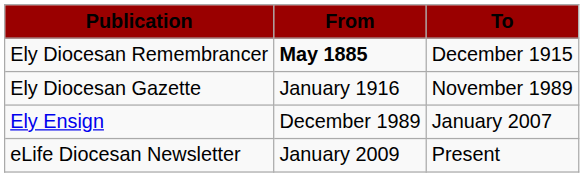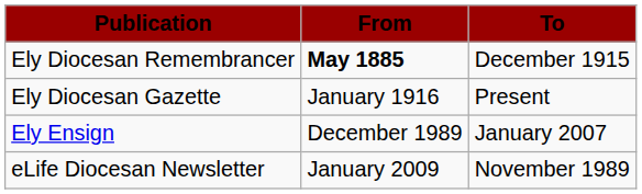Ely Diocesan Gazette | To: November 1989 -> Present
eLife Diocesan Newsletter | To: Present -> November 1989
